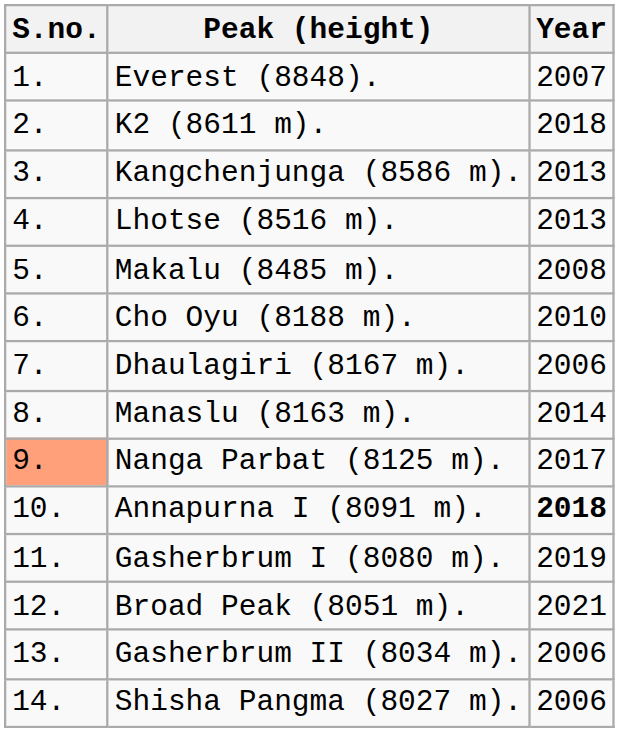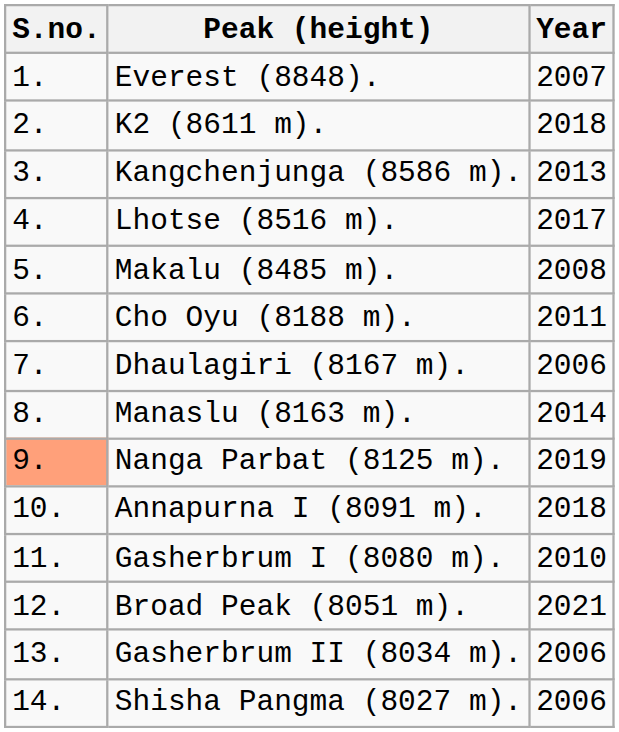Lhotse (8516 m). | Year: 2013 -> 2017
Cho Oyu (8188 m). | Year: 2010 -> 2011
Nanga Parbat (8125 m). | Year: 2017 -> 2019
Annapurna I (8091 m). | Year: bold -> normal
Gasherbrum I (8080 m). | Year: 2019 -> 2010
